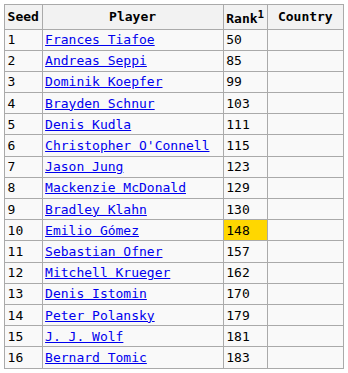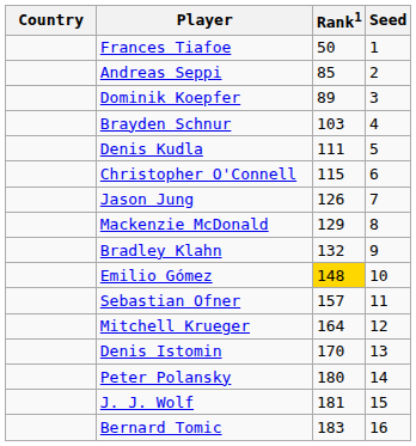columns swapped: Country <-> Seed
Dominik Koepfer | Rank1: 99 -> 89
Jason Jung | Rank1: 123 -> 126
Bradley Klahn | Rank1: 130 -> 132
Mitchell Krueger | Rank1: 162 -> 164
Peter Polansky | Rank1: 179 -> 180
